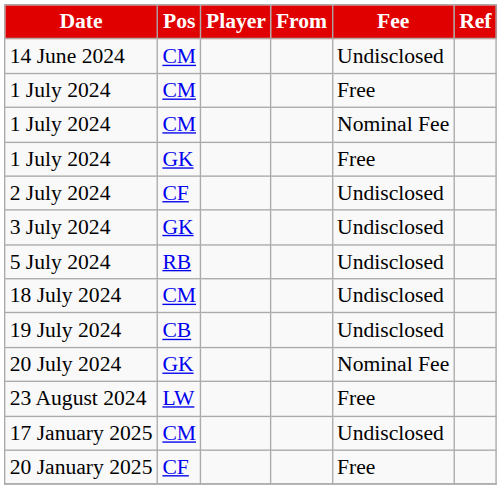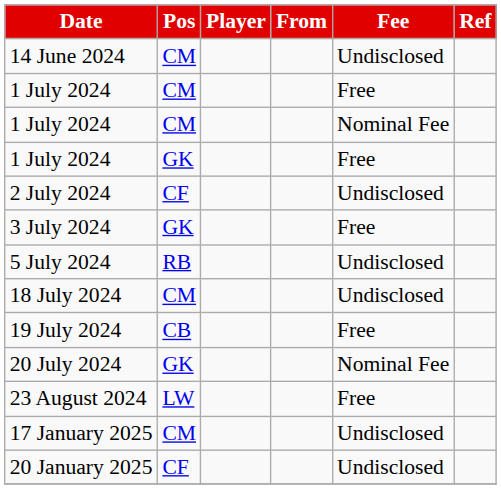3 July 2024 | Fee: Undisclosed -> Free
19 July 2024 | Fee: Undisclosed -> Free
20 January 2025 | Fee: Free -> Undisclosed
